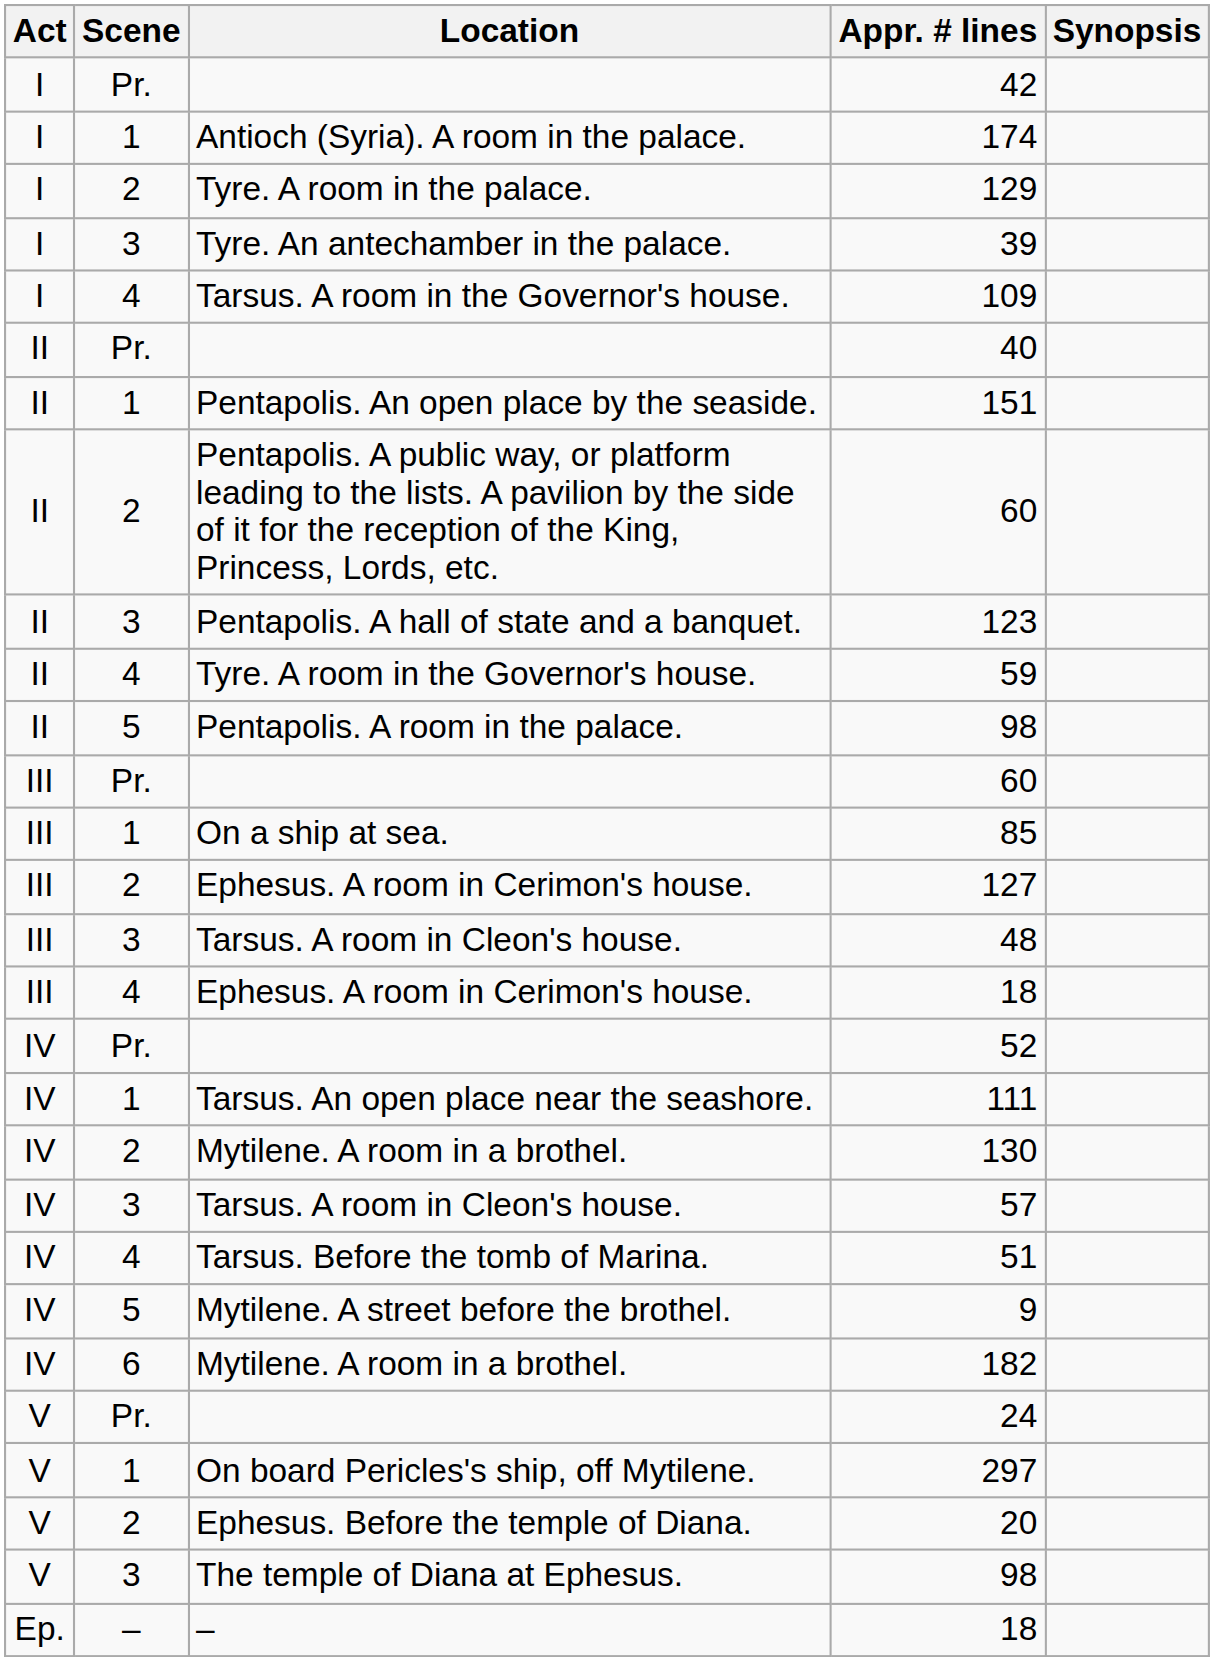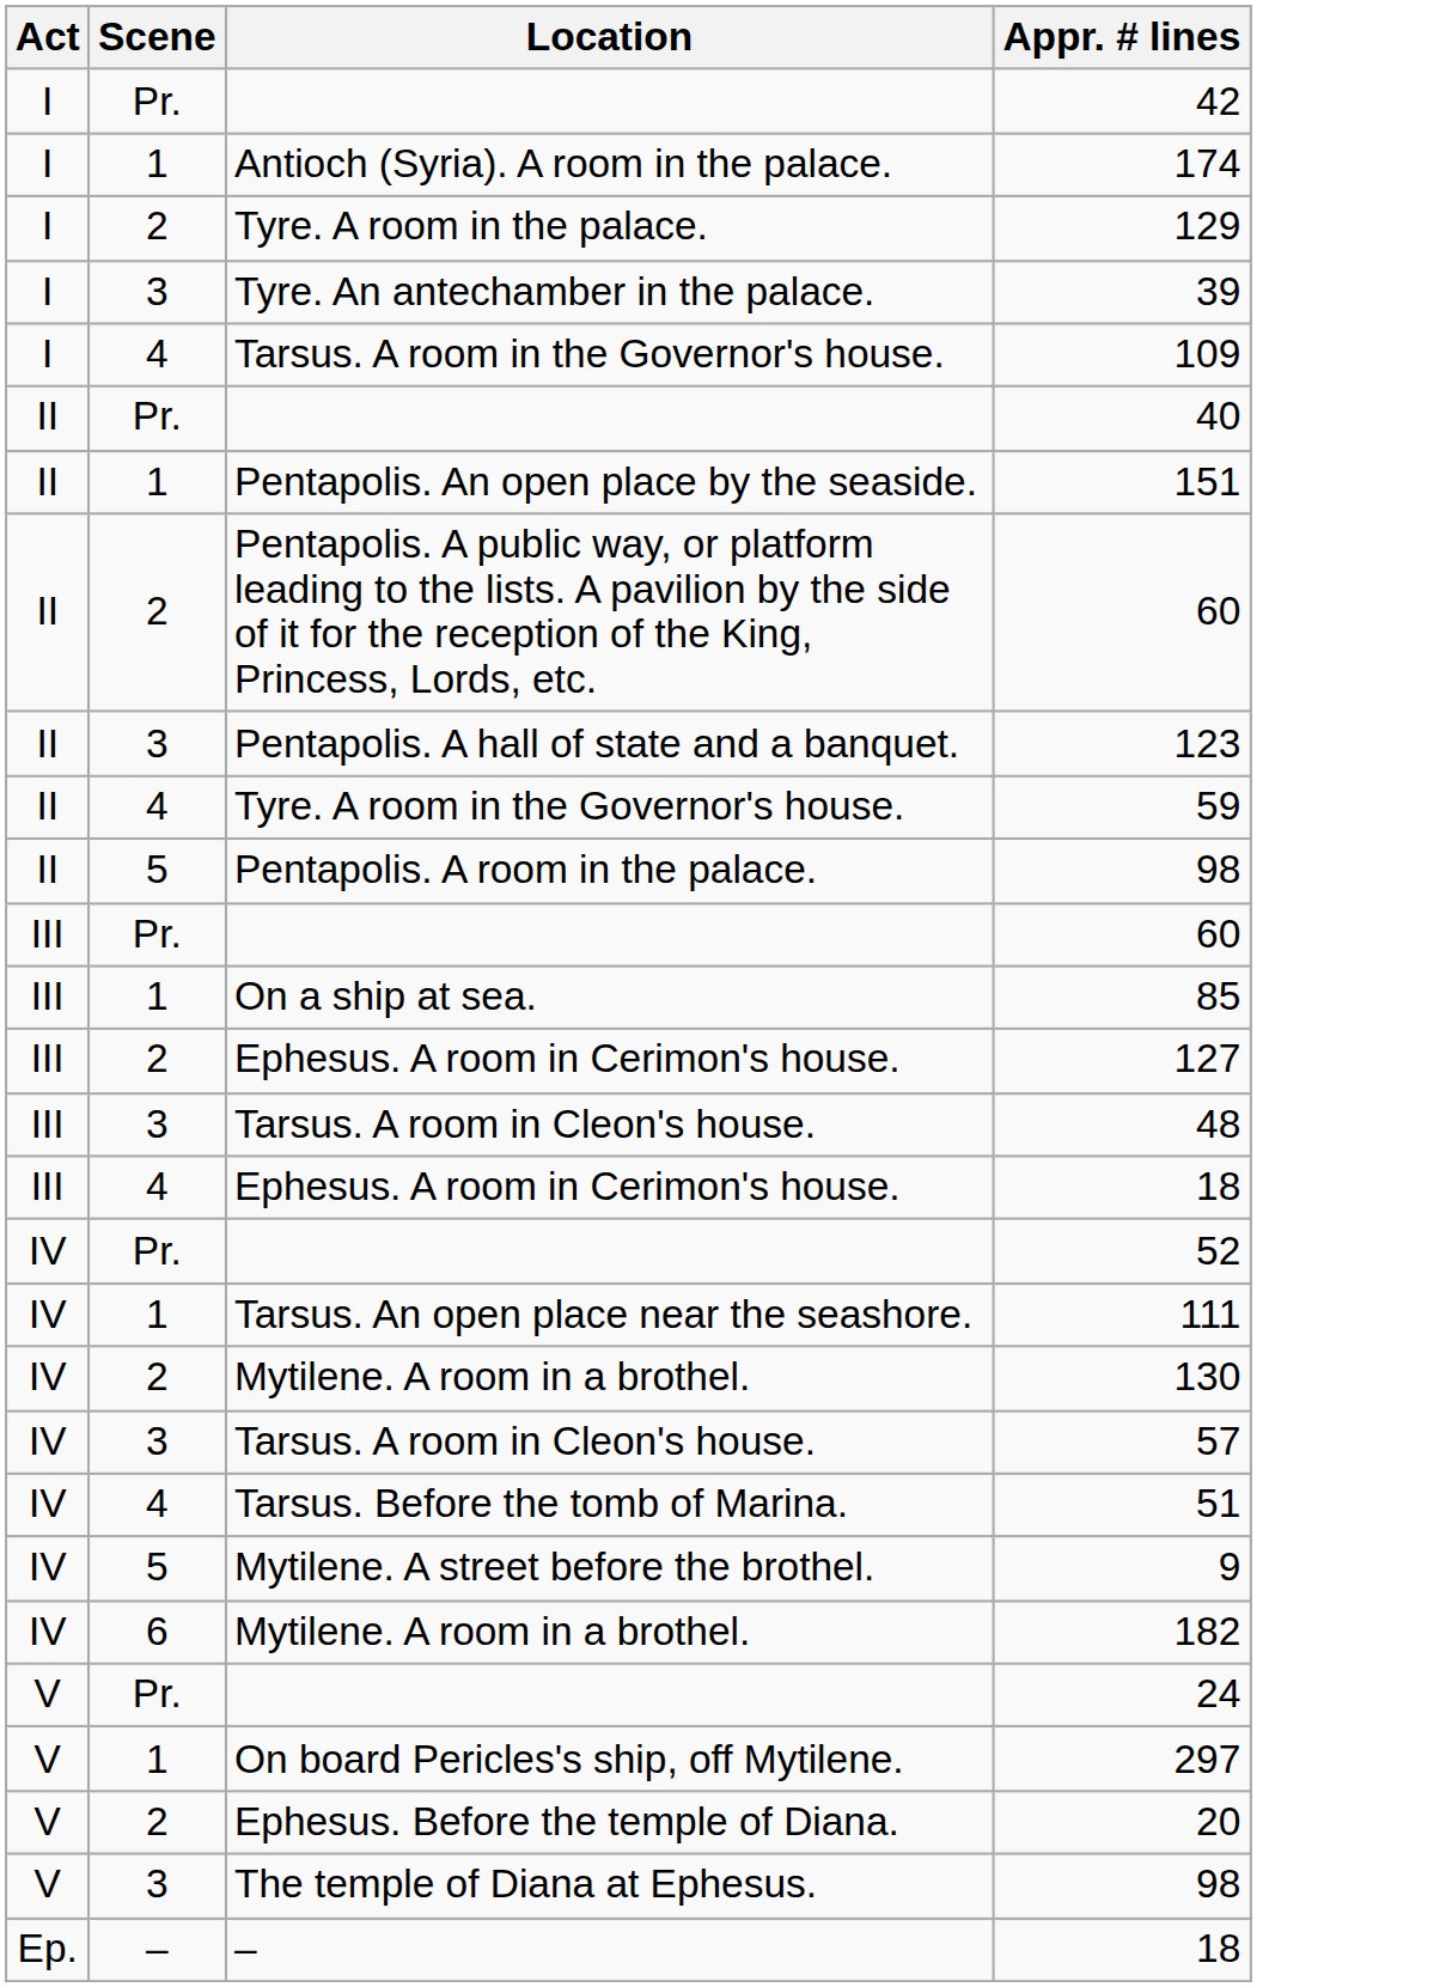- column: Synopsis
